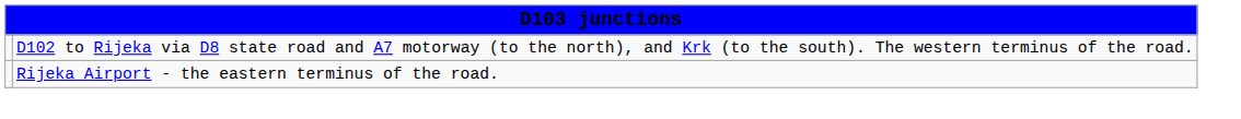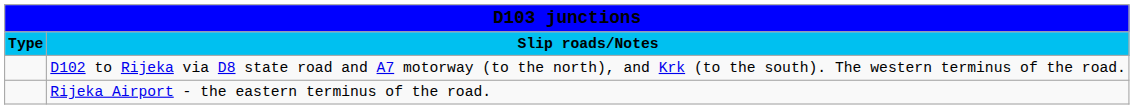+ row: Type | Slip roads/Notes
